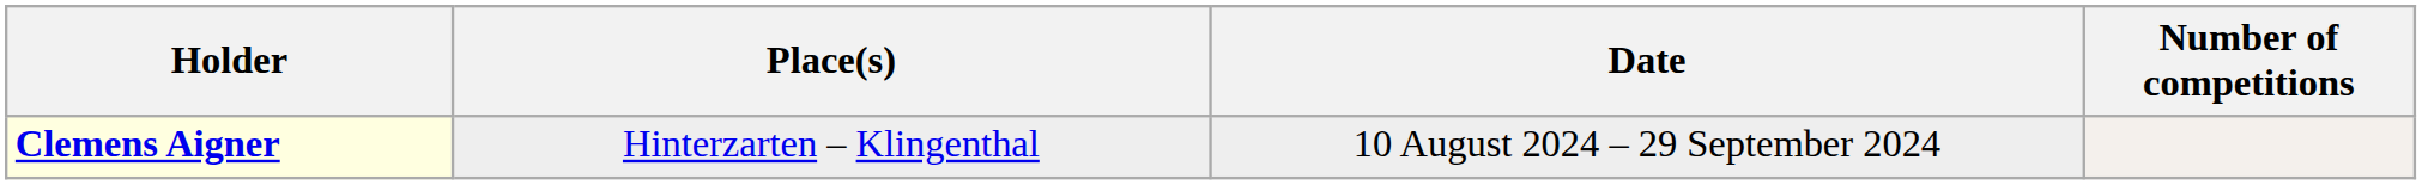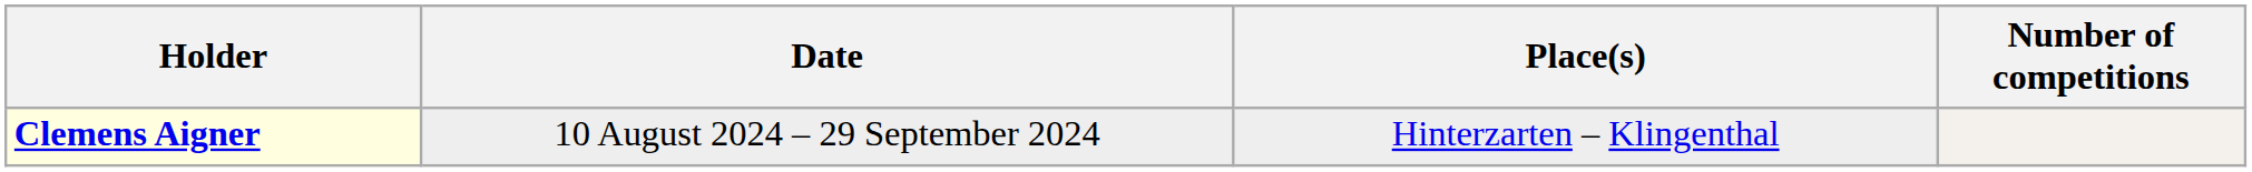columns swapped: Date <-> Place(s)
